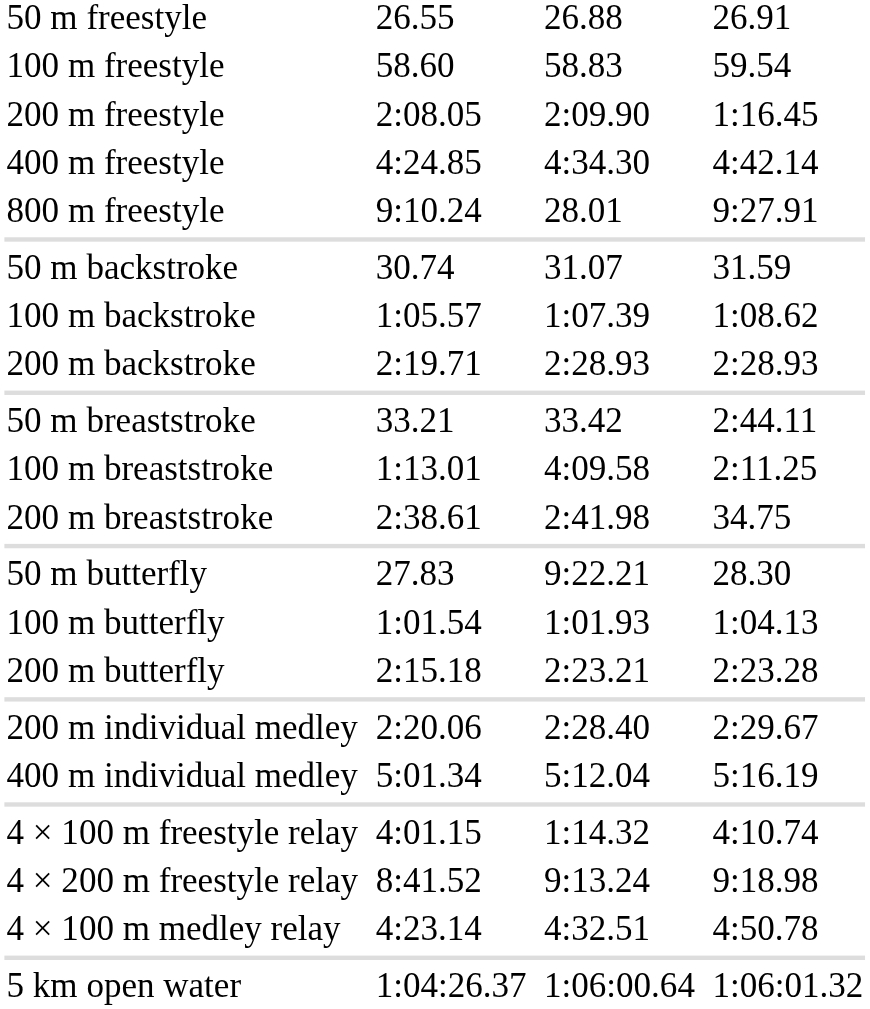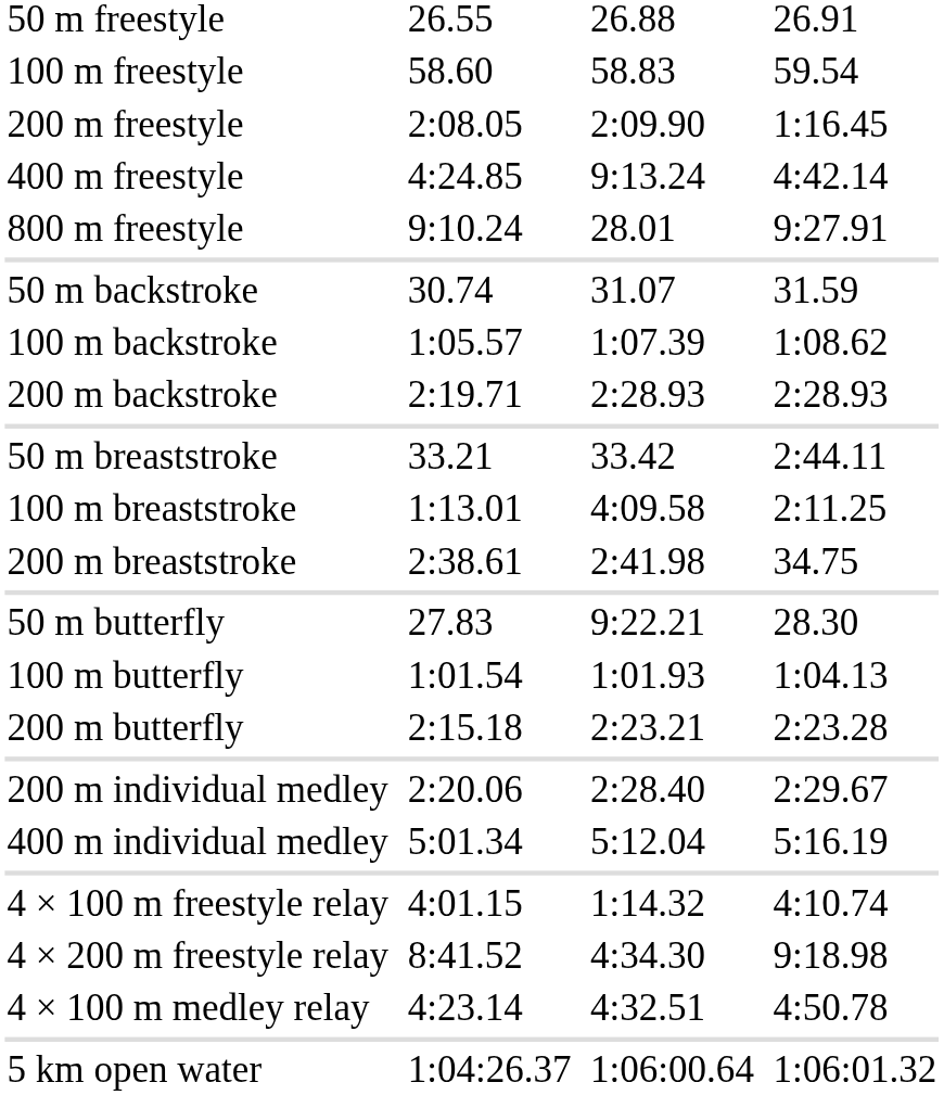400 m freestyle | column 5: 4:34.30 -> 9:13.24
4 × 200 m freestyle relay | column 5: 9:13.24 -> 4:34.30
